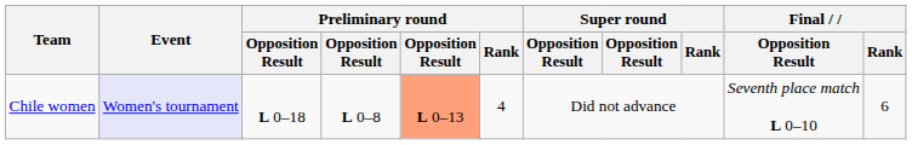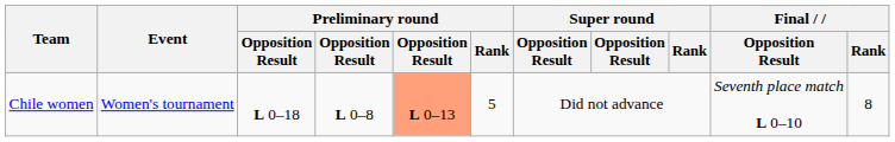Chile women | Event: lavender background -> no background
Chile women | Preliminary round / Rank: 4 -> 5
Chile women | Final / Rank: 6 -> 8
